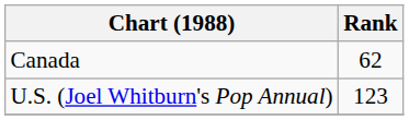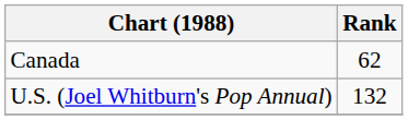U.S. (Joel Whitburn's Pop Annual) | Rank: 123 -> 132
